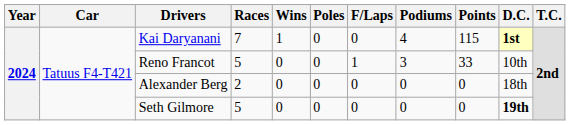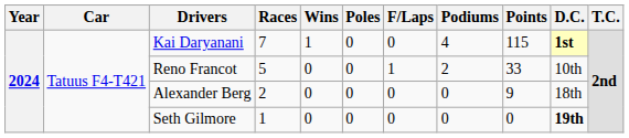Reno Francot | Podiums: 3 -> 2
Alexander Berg | Points: 0 -> 9
Seth Gilmore | Races: 5 -> 1
